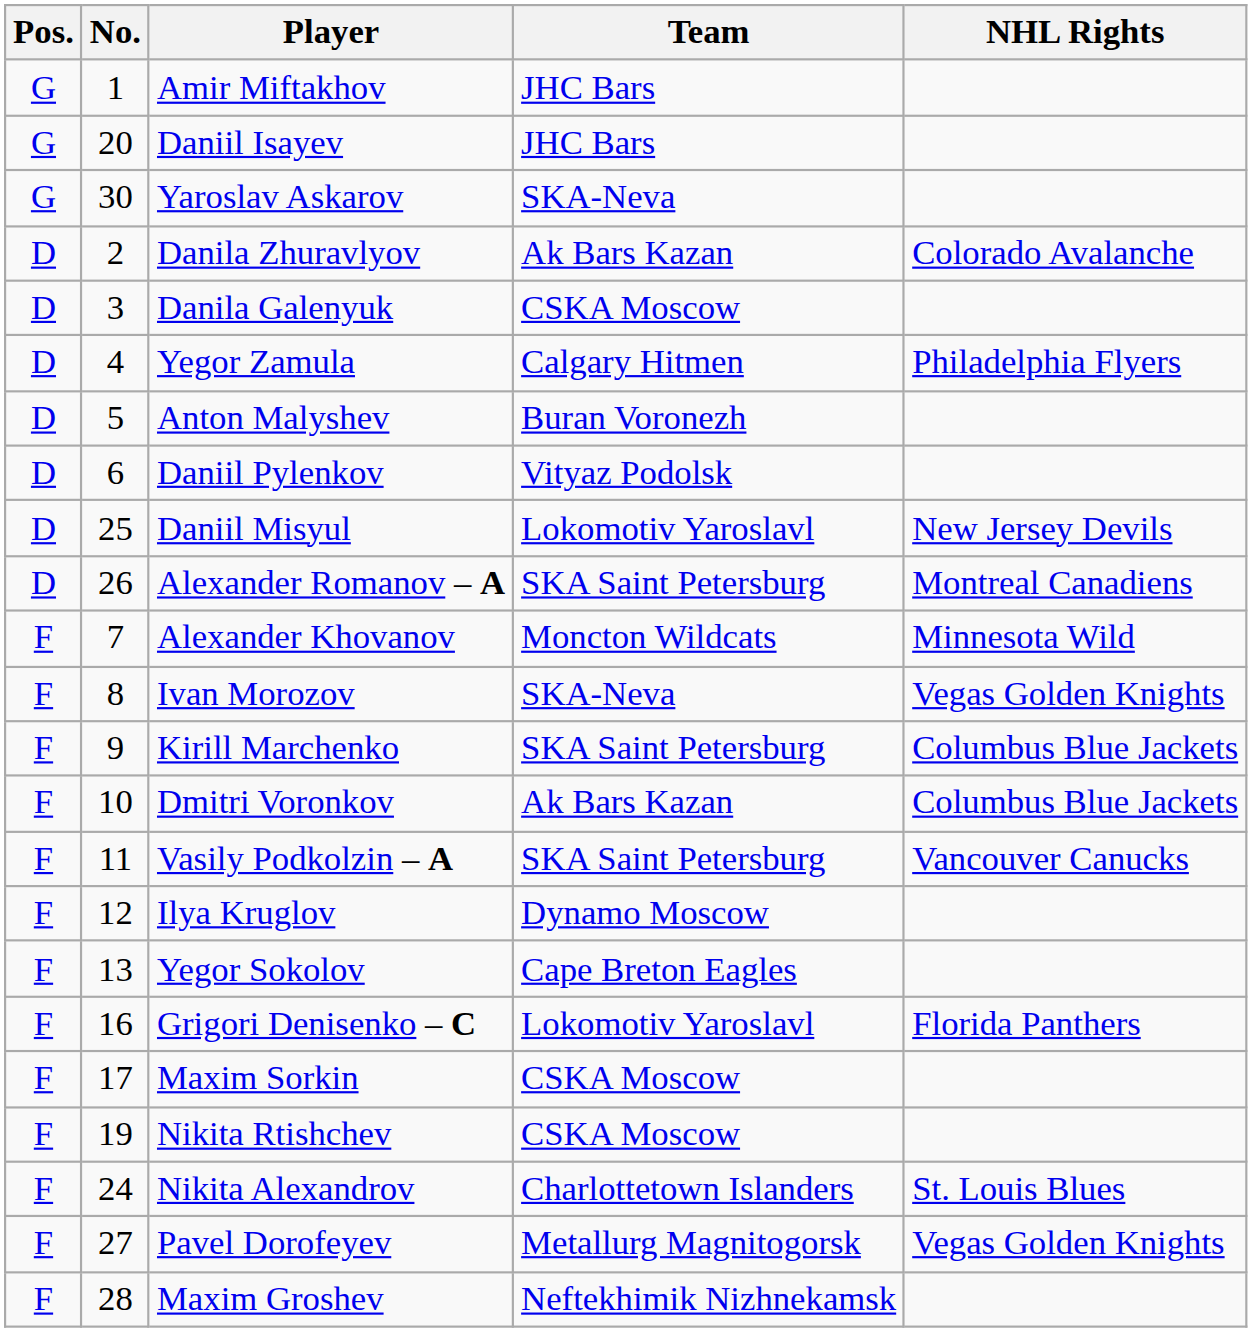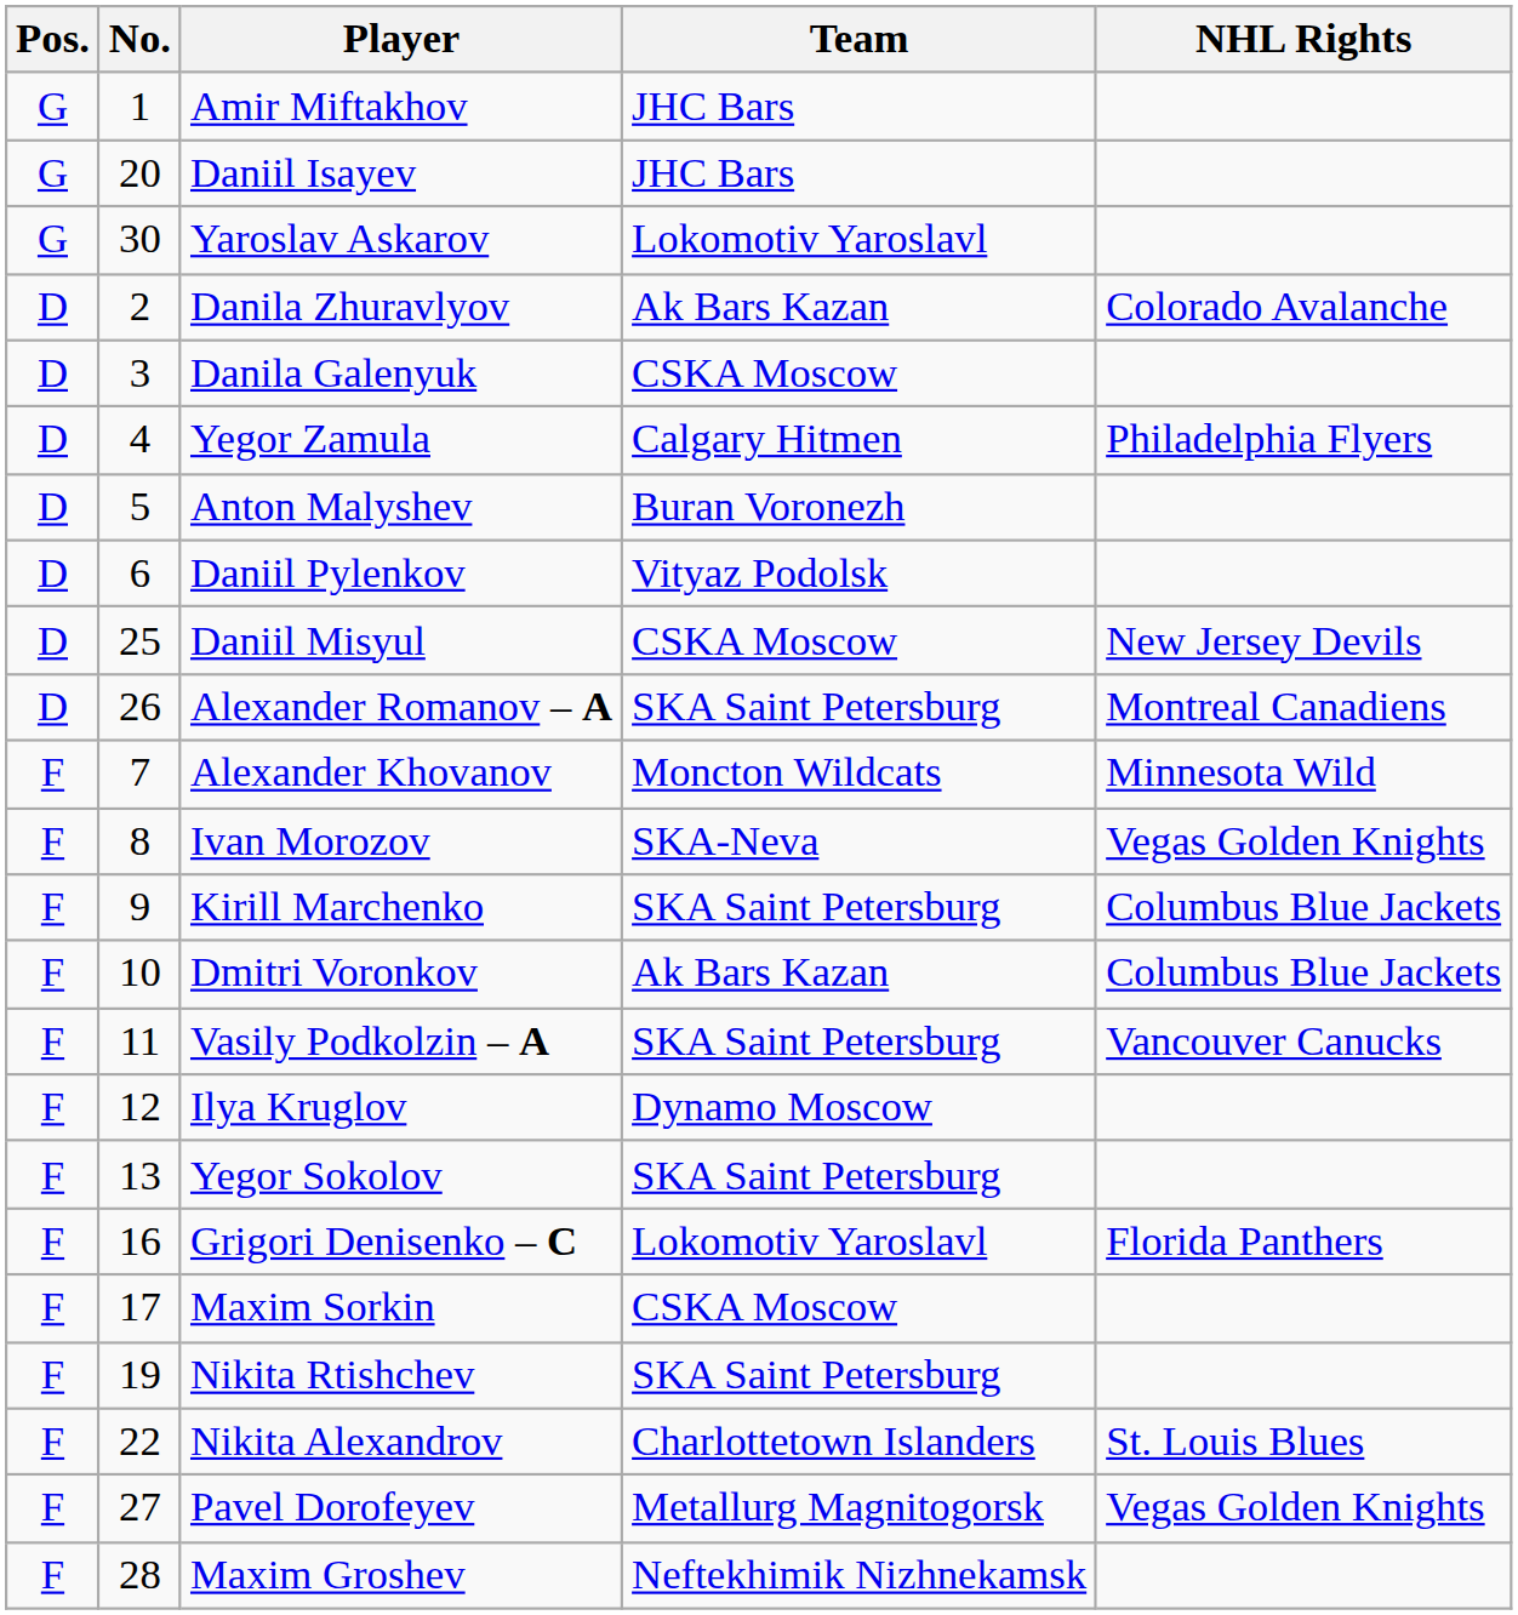Yaroslav Askarov | Team: SKA-Neva -> Lokomotiv Yaroslavl
Daniil Misyul | Team: Lokomotiv Yaroslavl -> CSKA Moscow
Yegor Sokolov | Team: Cape Breton Eagles -> SKA Saint Petersburg
Nikita Rtishchev | Team: CSKA Moscow -> SKA Saint Petersburg
Nikita Alexandrov | No.: 24 -> 22
